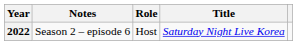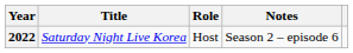columns swapped: Title <-> Notes
